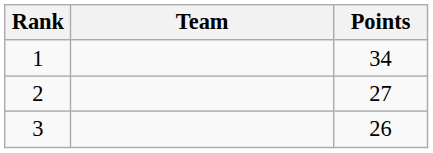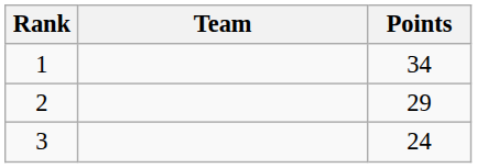2 | Points: 27 -> 29
3 | Points: 26 -> 24
